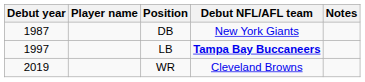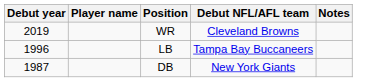rows swapped: DB <-> WR
LB | Debut year: 1997 -> 1996
LB | Debut NFL/AFL team: bold -> normal
